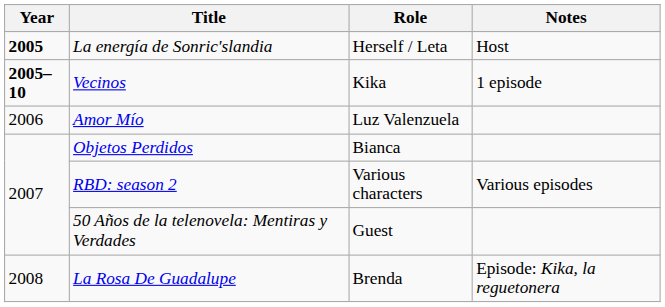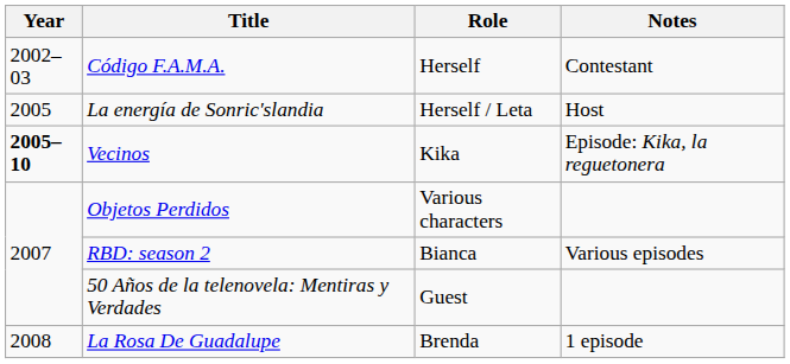+ row: 2002–03 | Código F.A.M.A. | Herself | Contestant
La energía de Sonric'slandia | Year: bold -> normal
Vecinos | Notes: 1 episode -> Episode: Kika, la reguetonera
- row: 2006 | Amor Mío | Luz Valenzuela
Objetos Perdidos | Role: Bianca -> Various characters
RBD: season 2 | Role: Various characters -> Bianca
La Rosa De Guadalupe | Notes: Episode: Kika, la reguetonera -> 1 episode
